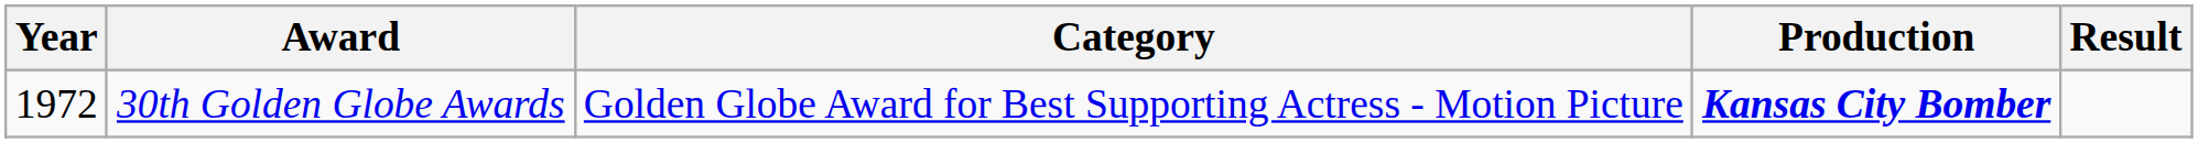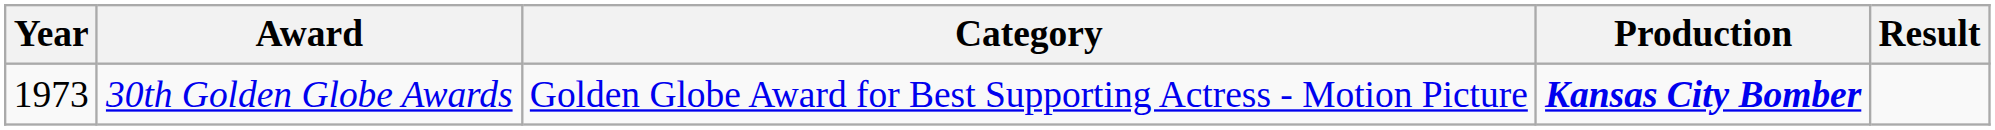30th Golden Globe Awards | Year: 1972 -> 1973
